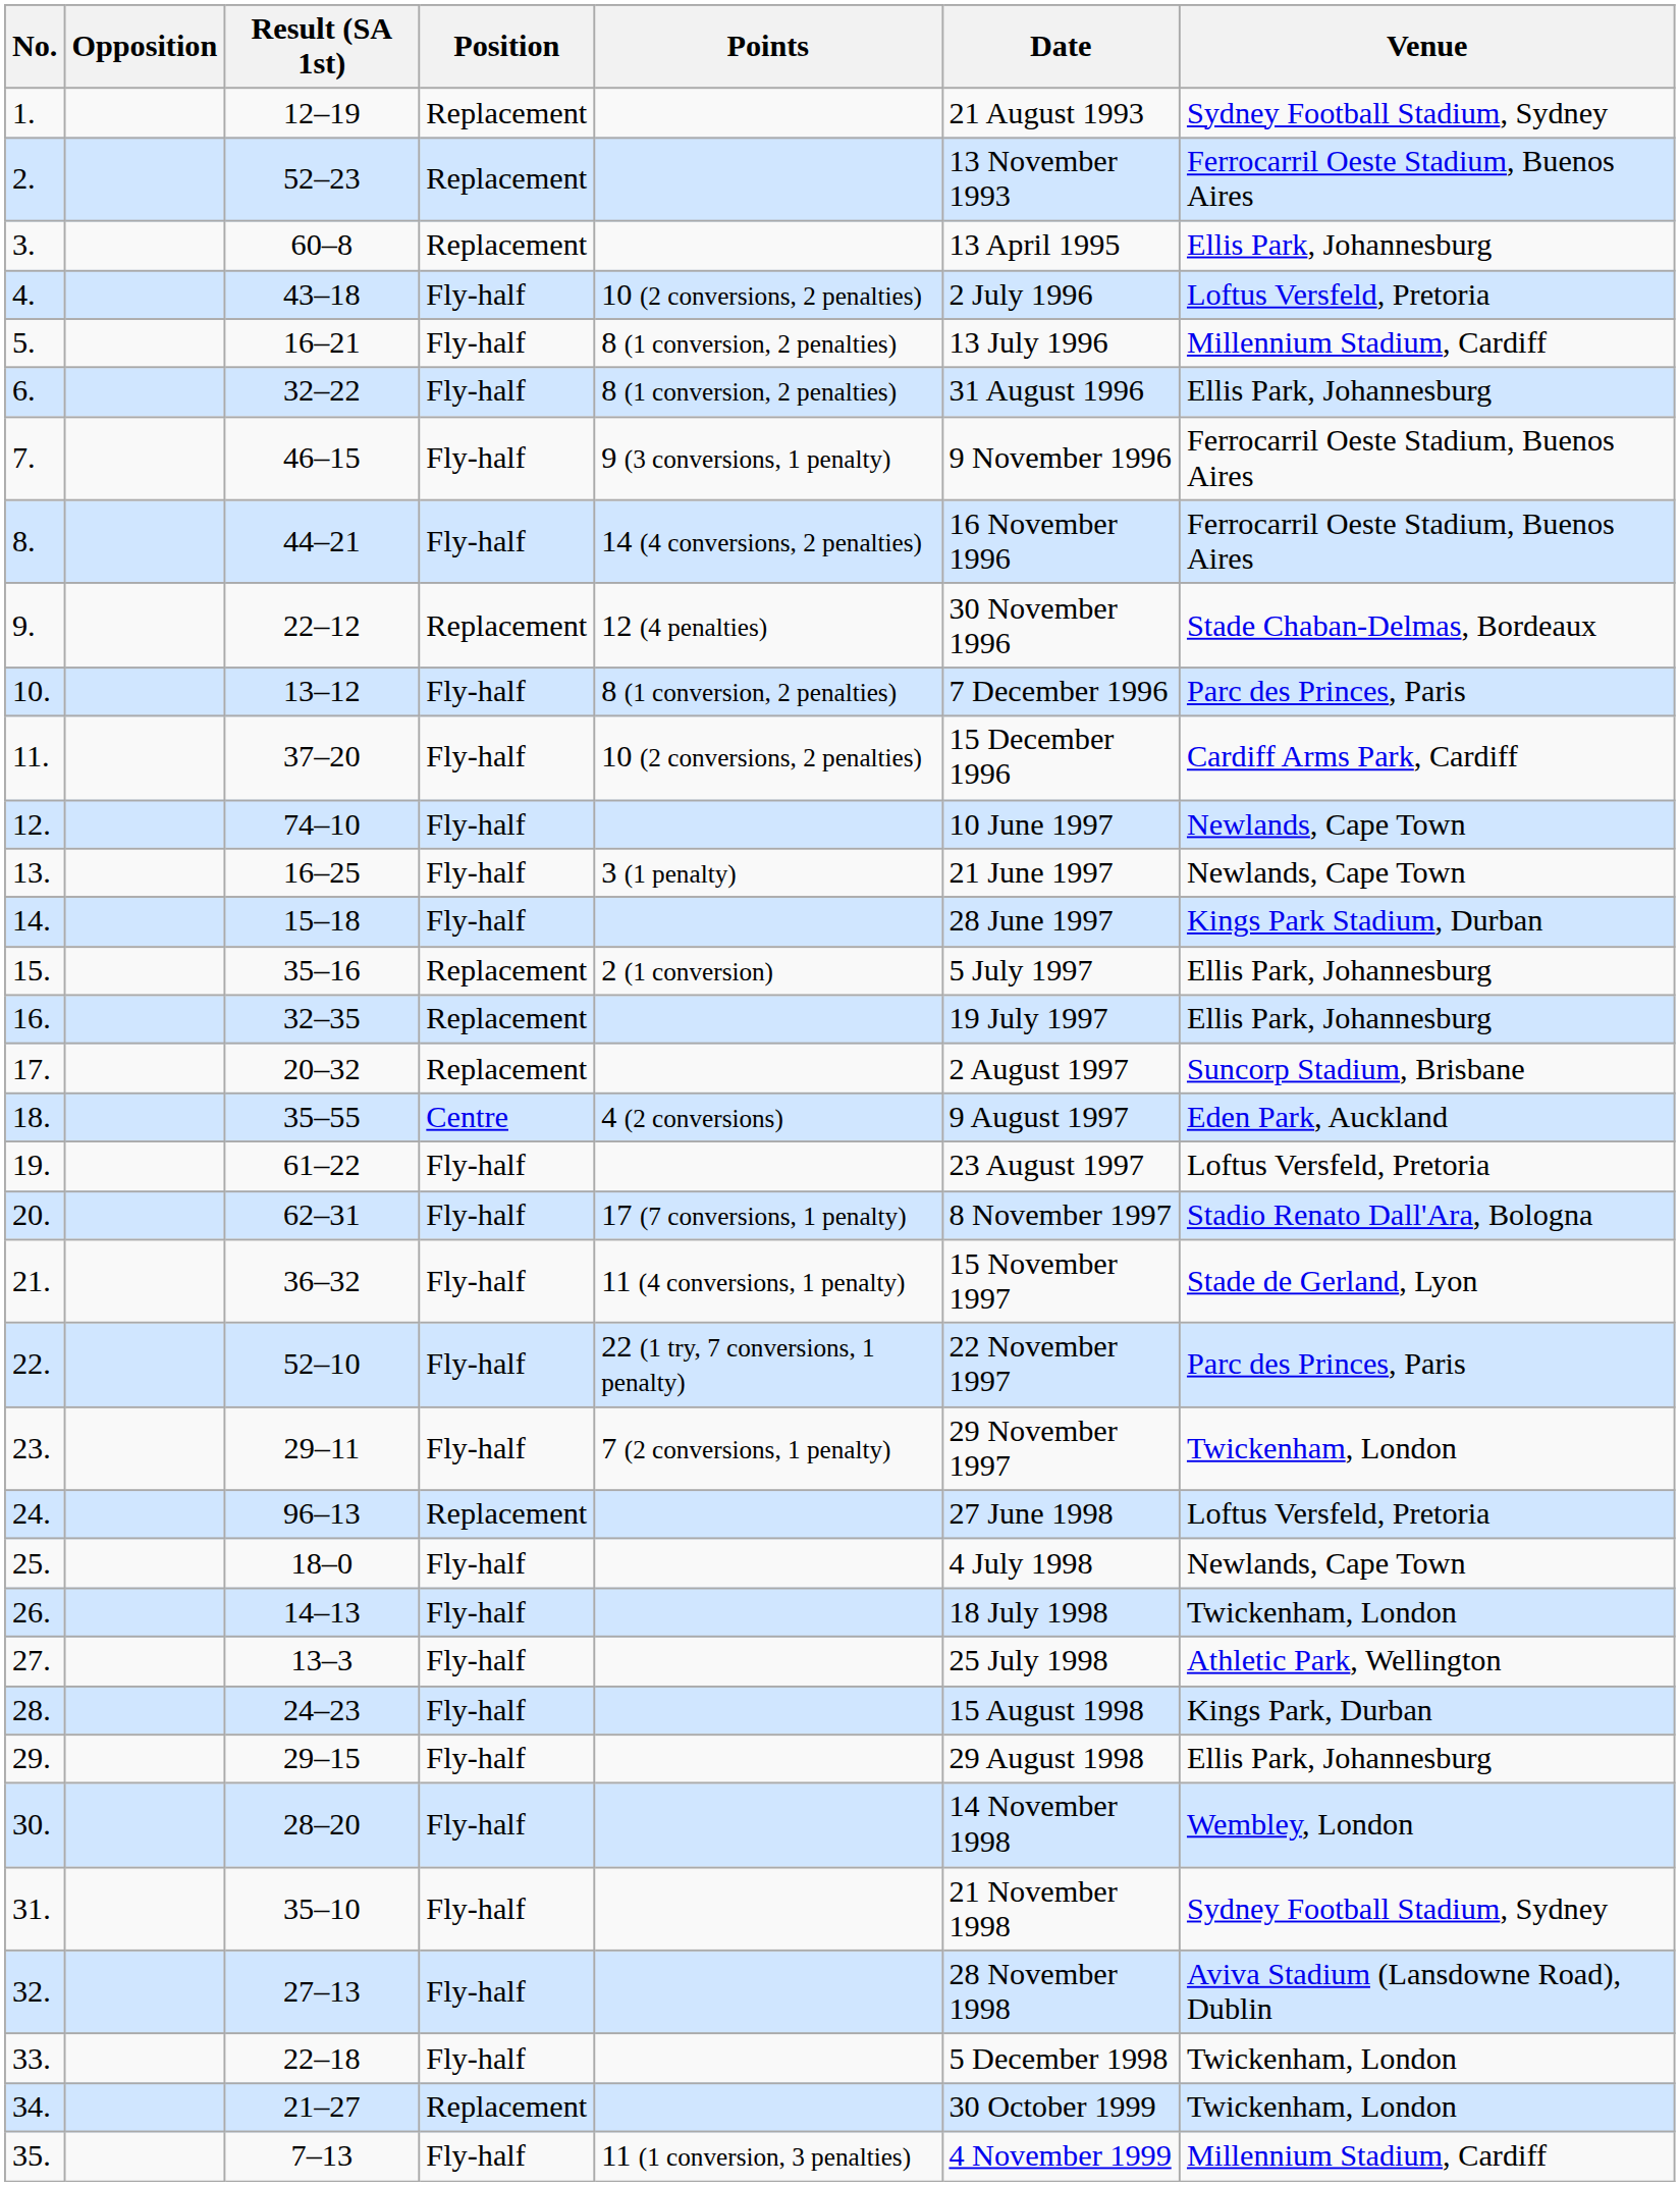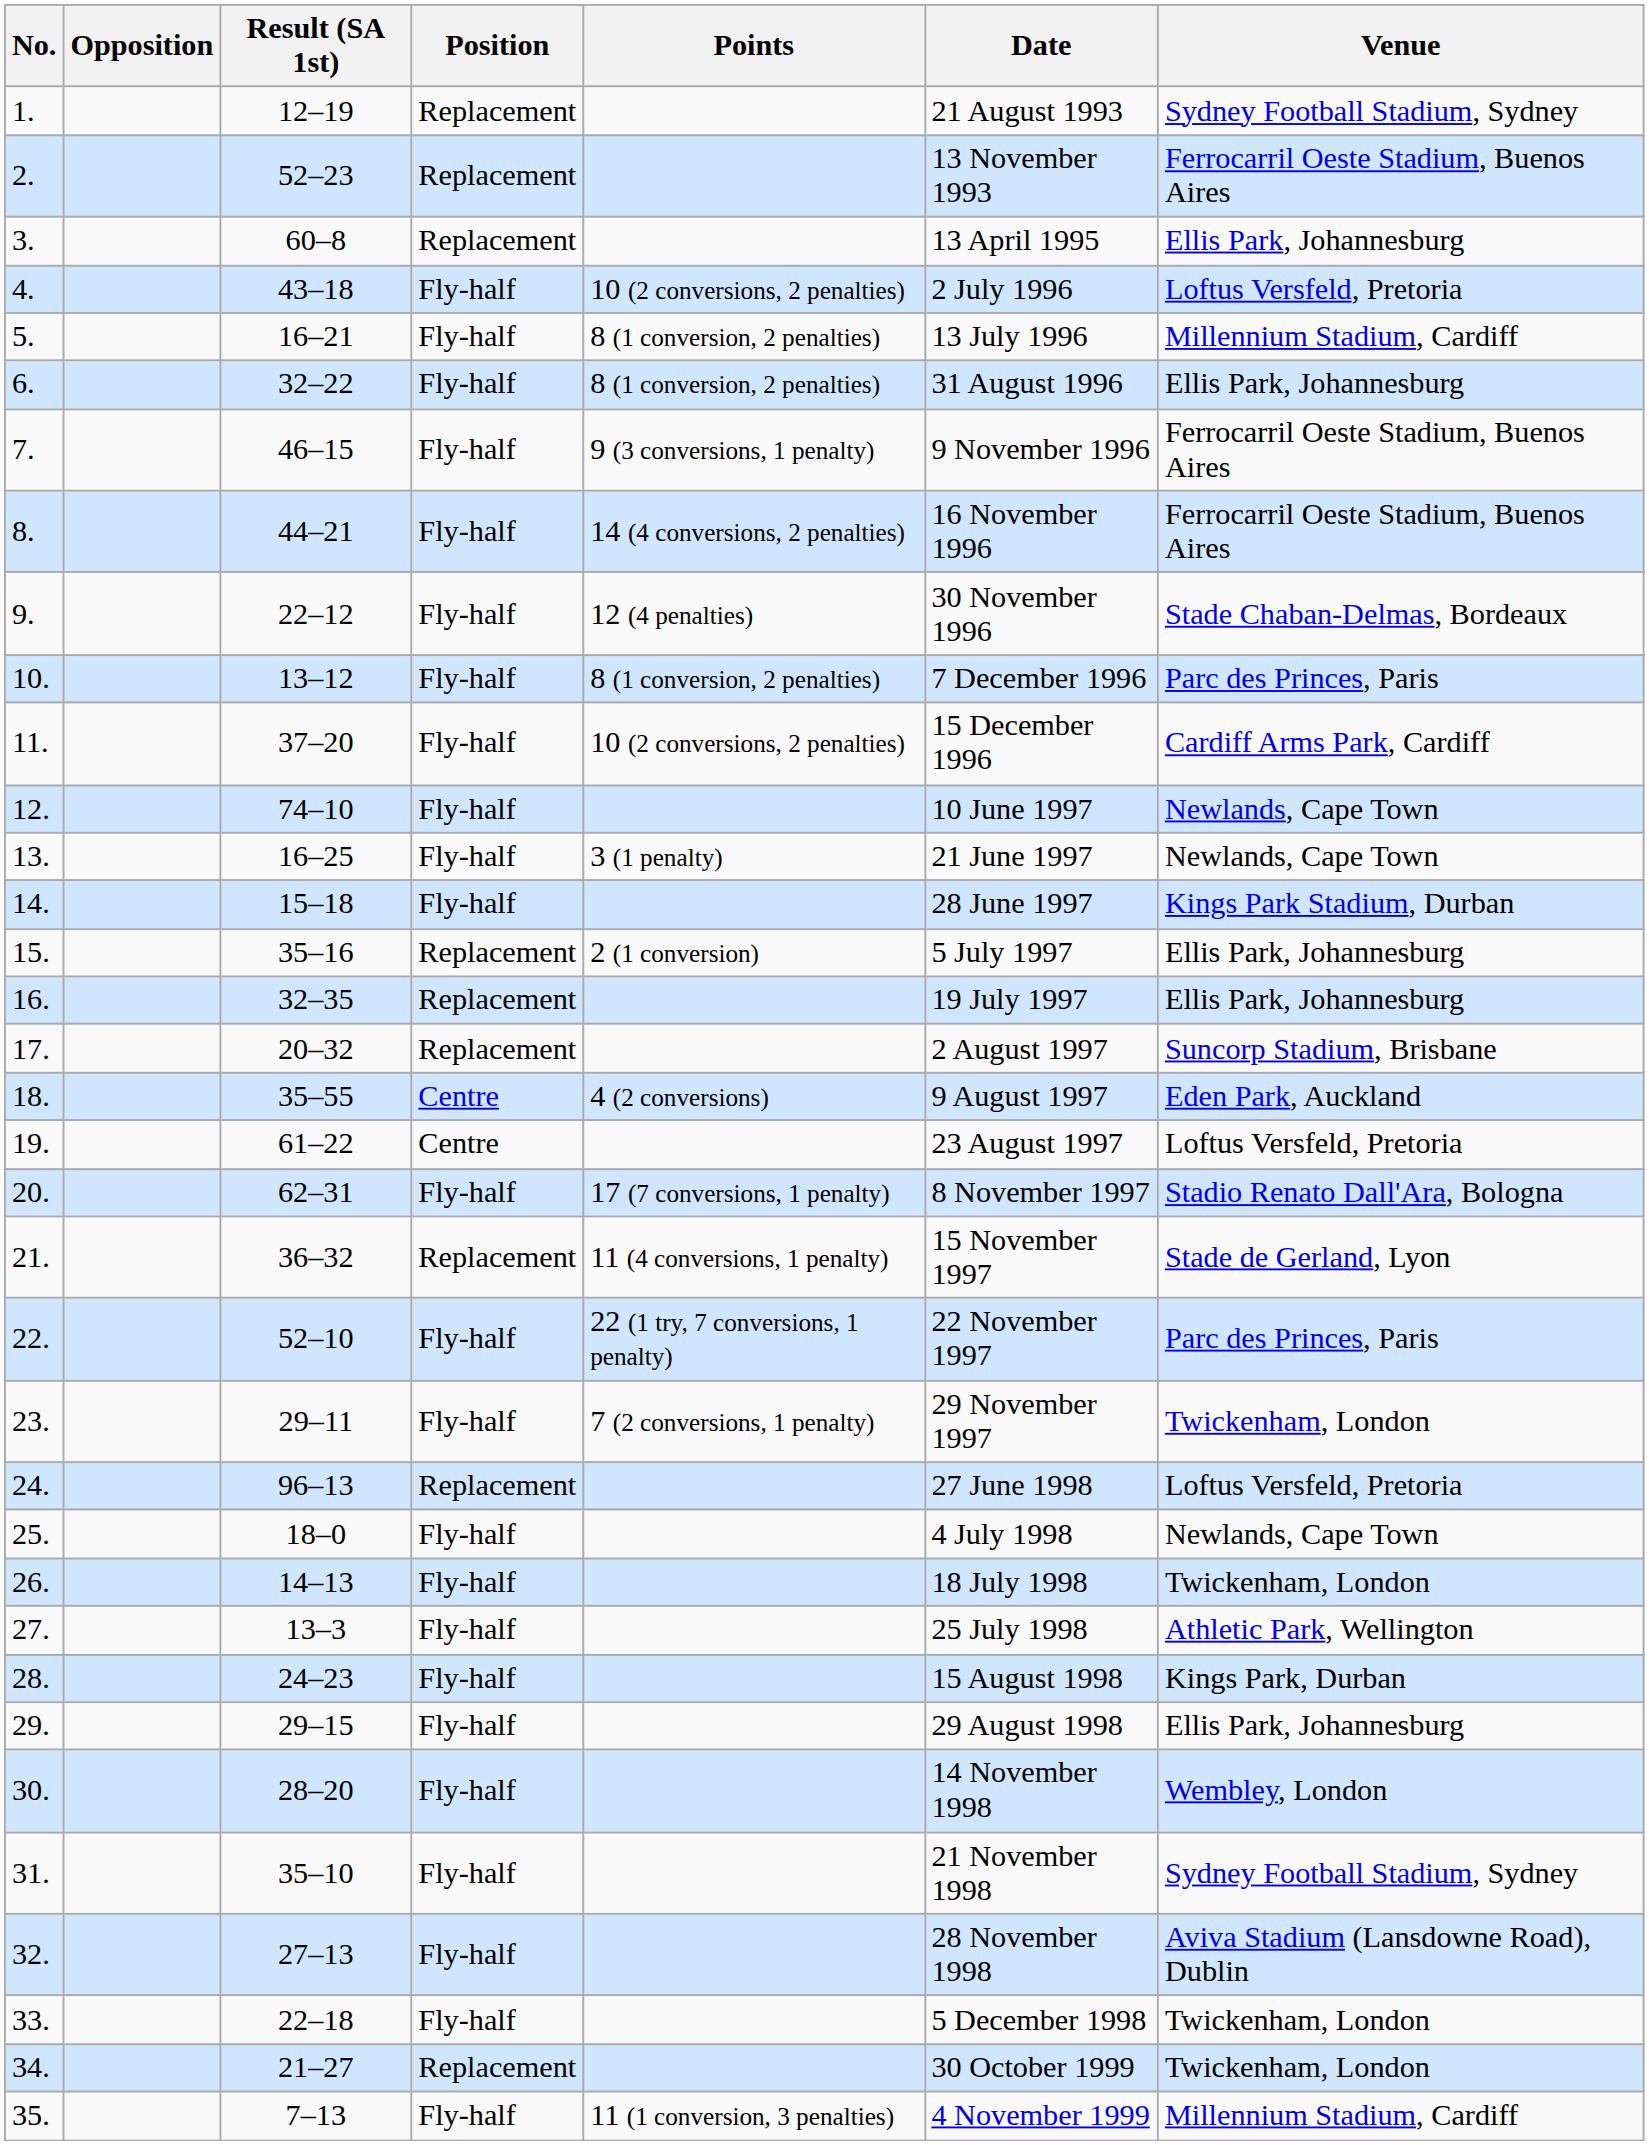9. | Position: Replacement -> Fly-half
19. | Position: Fly-half -> Centre
21. | Position: Fly-half -> Replacement
